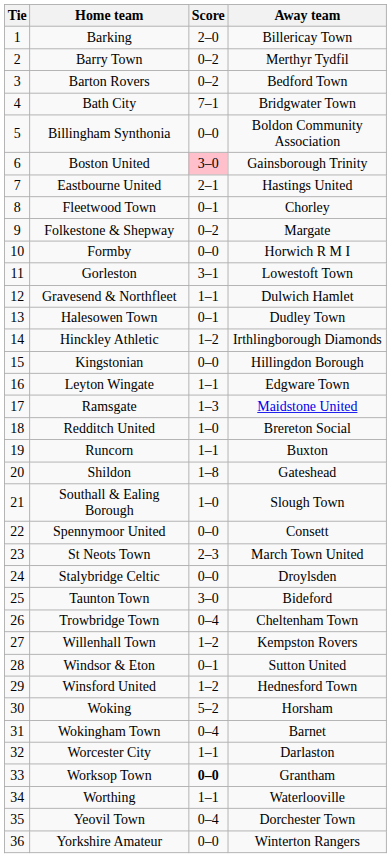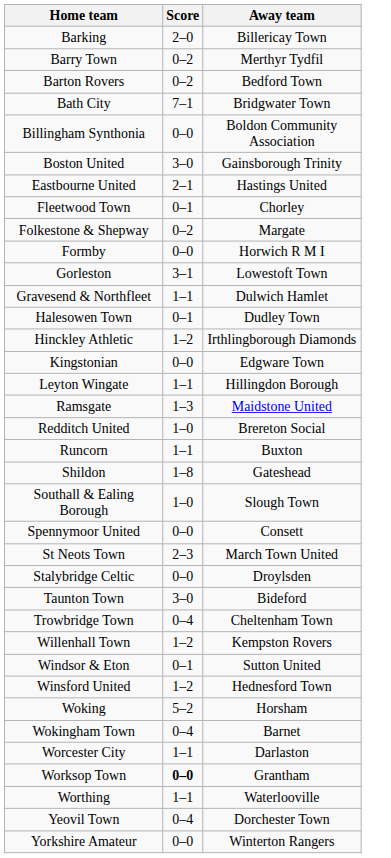- column: Tie | 1 | 2 | 3 | 4 | 5 | 6 | 7 | 8 | 9 | 10 | 11 | 12 | 13 | 14 | 15 | 16 | 17 | 18 | 19 | 20 | 21 | 22 | 23 | 24 | 25 | 26 | 27 | 28 | 29 | 30 | 31 | 32 | 33 | 34 | 35 | 36
Boston United | Score: pink background -> no background
Kingstonian | Away team: Hillingdon Borough -> Edgware Town
Leyton Wingate | Away team: Edgware Town -> Hillingdon Borough
